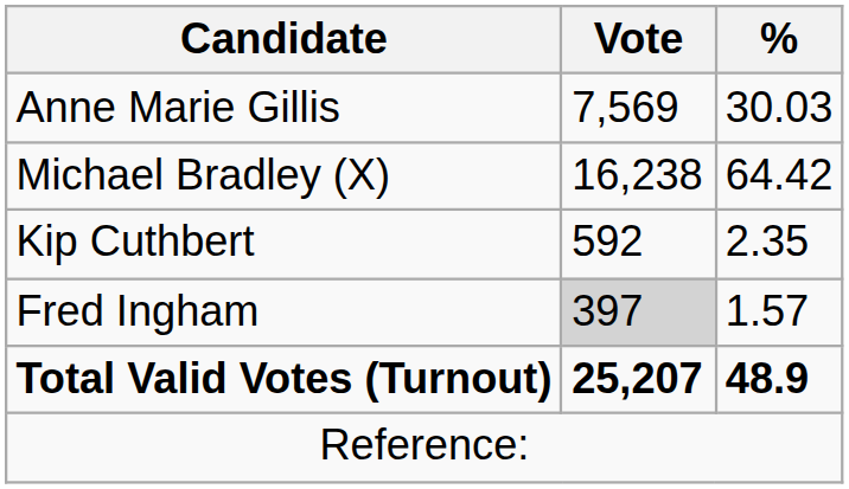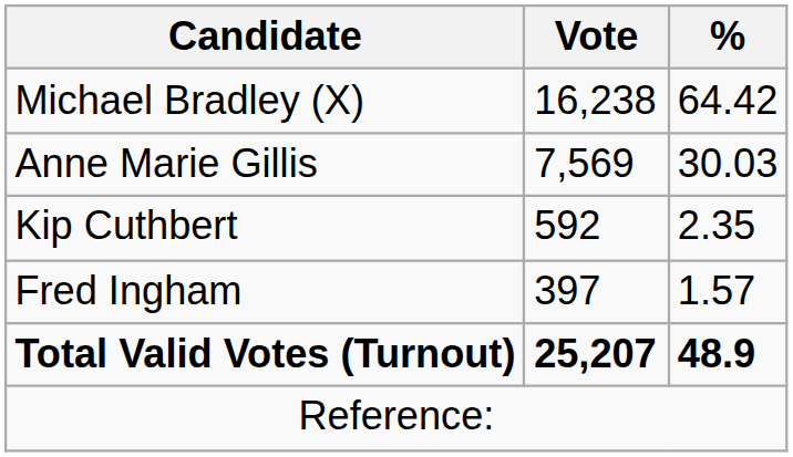rows swapped: Michael Bradley (X) <-> Anne Marie Gillis
Fred Ingham | Vote: lightgrey background -> no background
